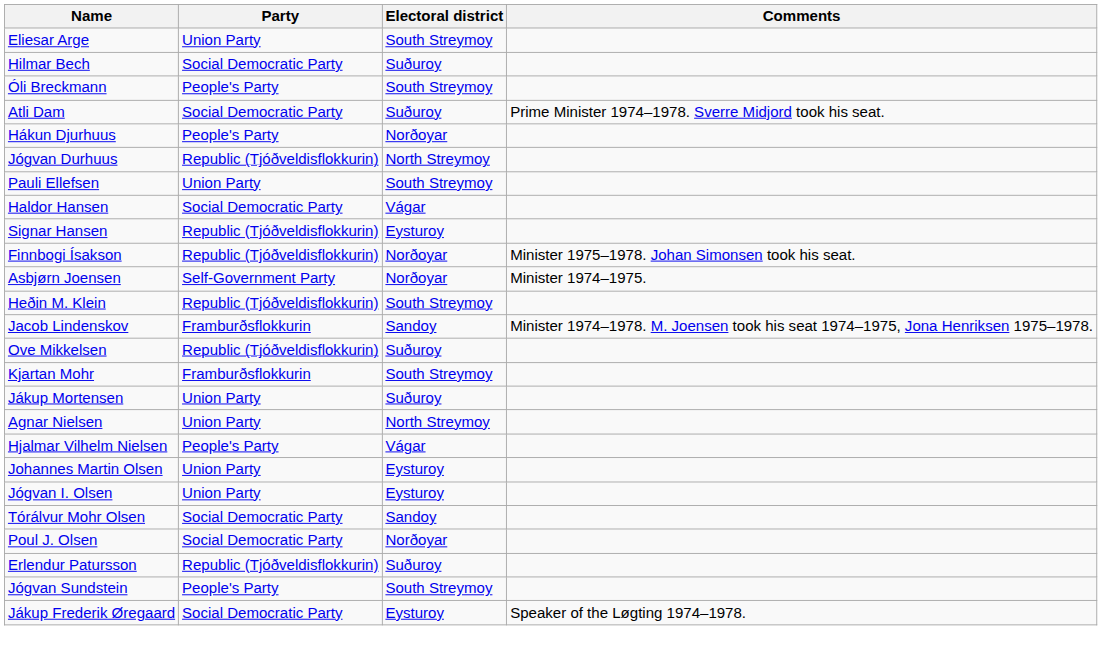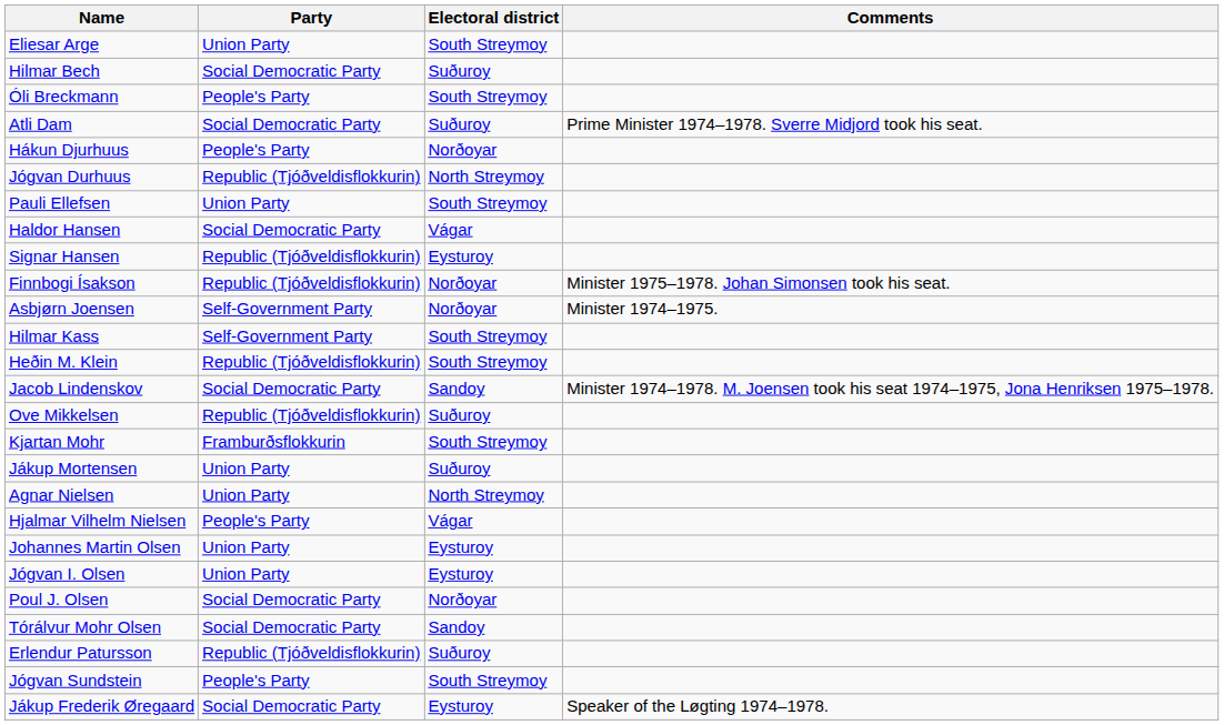+ row: Hilmar Kass | Self-Government Party | South Streymoy
Jacob Lindenskov | Party: Framburðsflokkurin -> Social Democratic Party
rows swapped: Poul J. Olsen <-> Tórálvur Mohr Olsen
